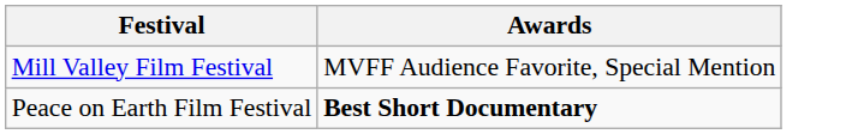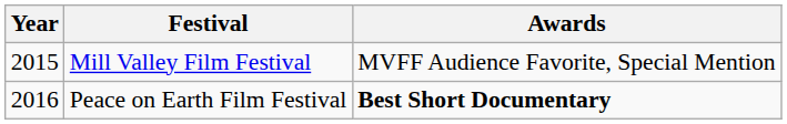+ column: Year | 2015 | 2016
